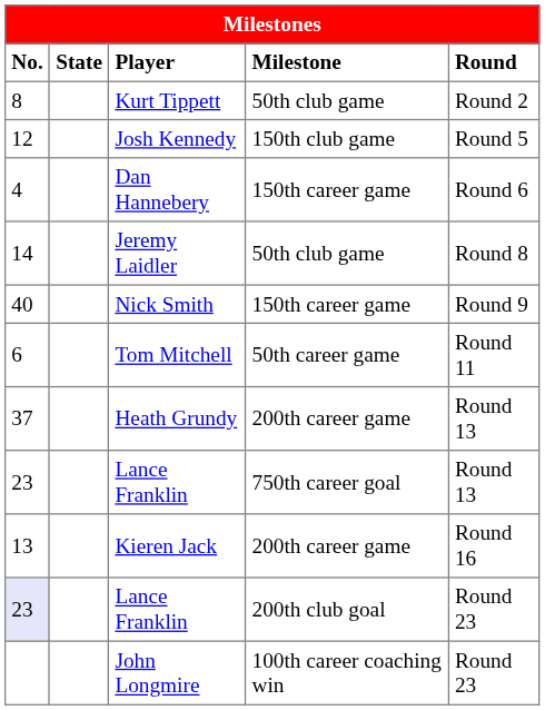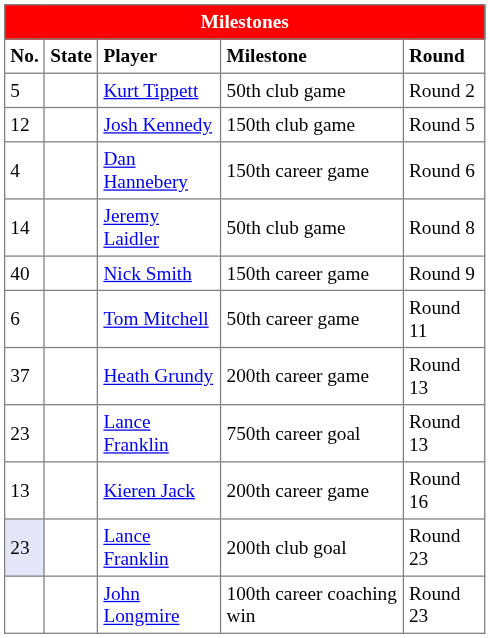Kurt Tippett | No.: 8 -> 5
